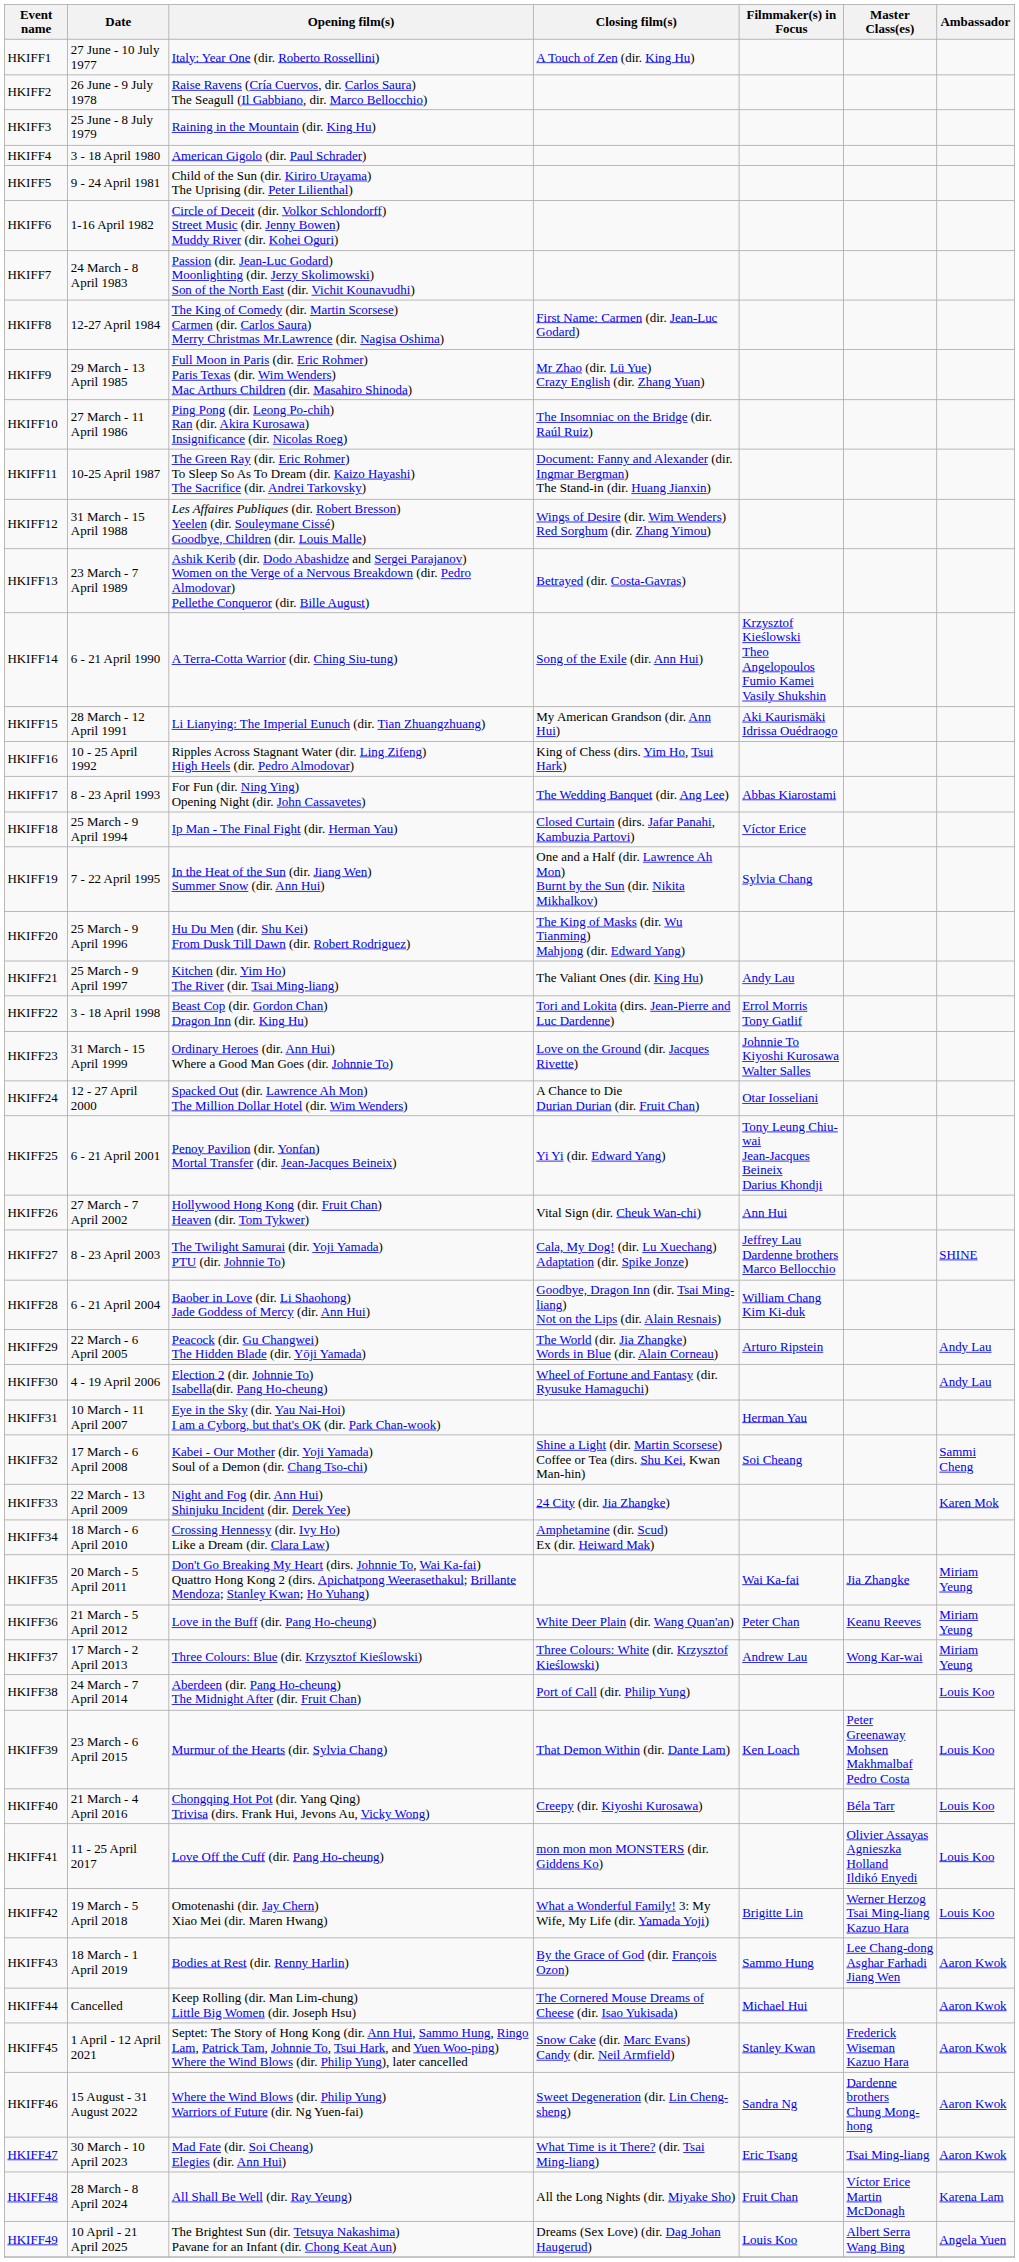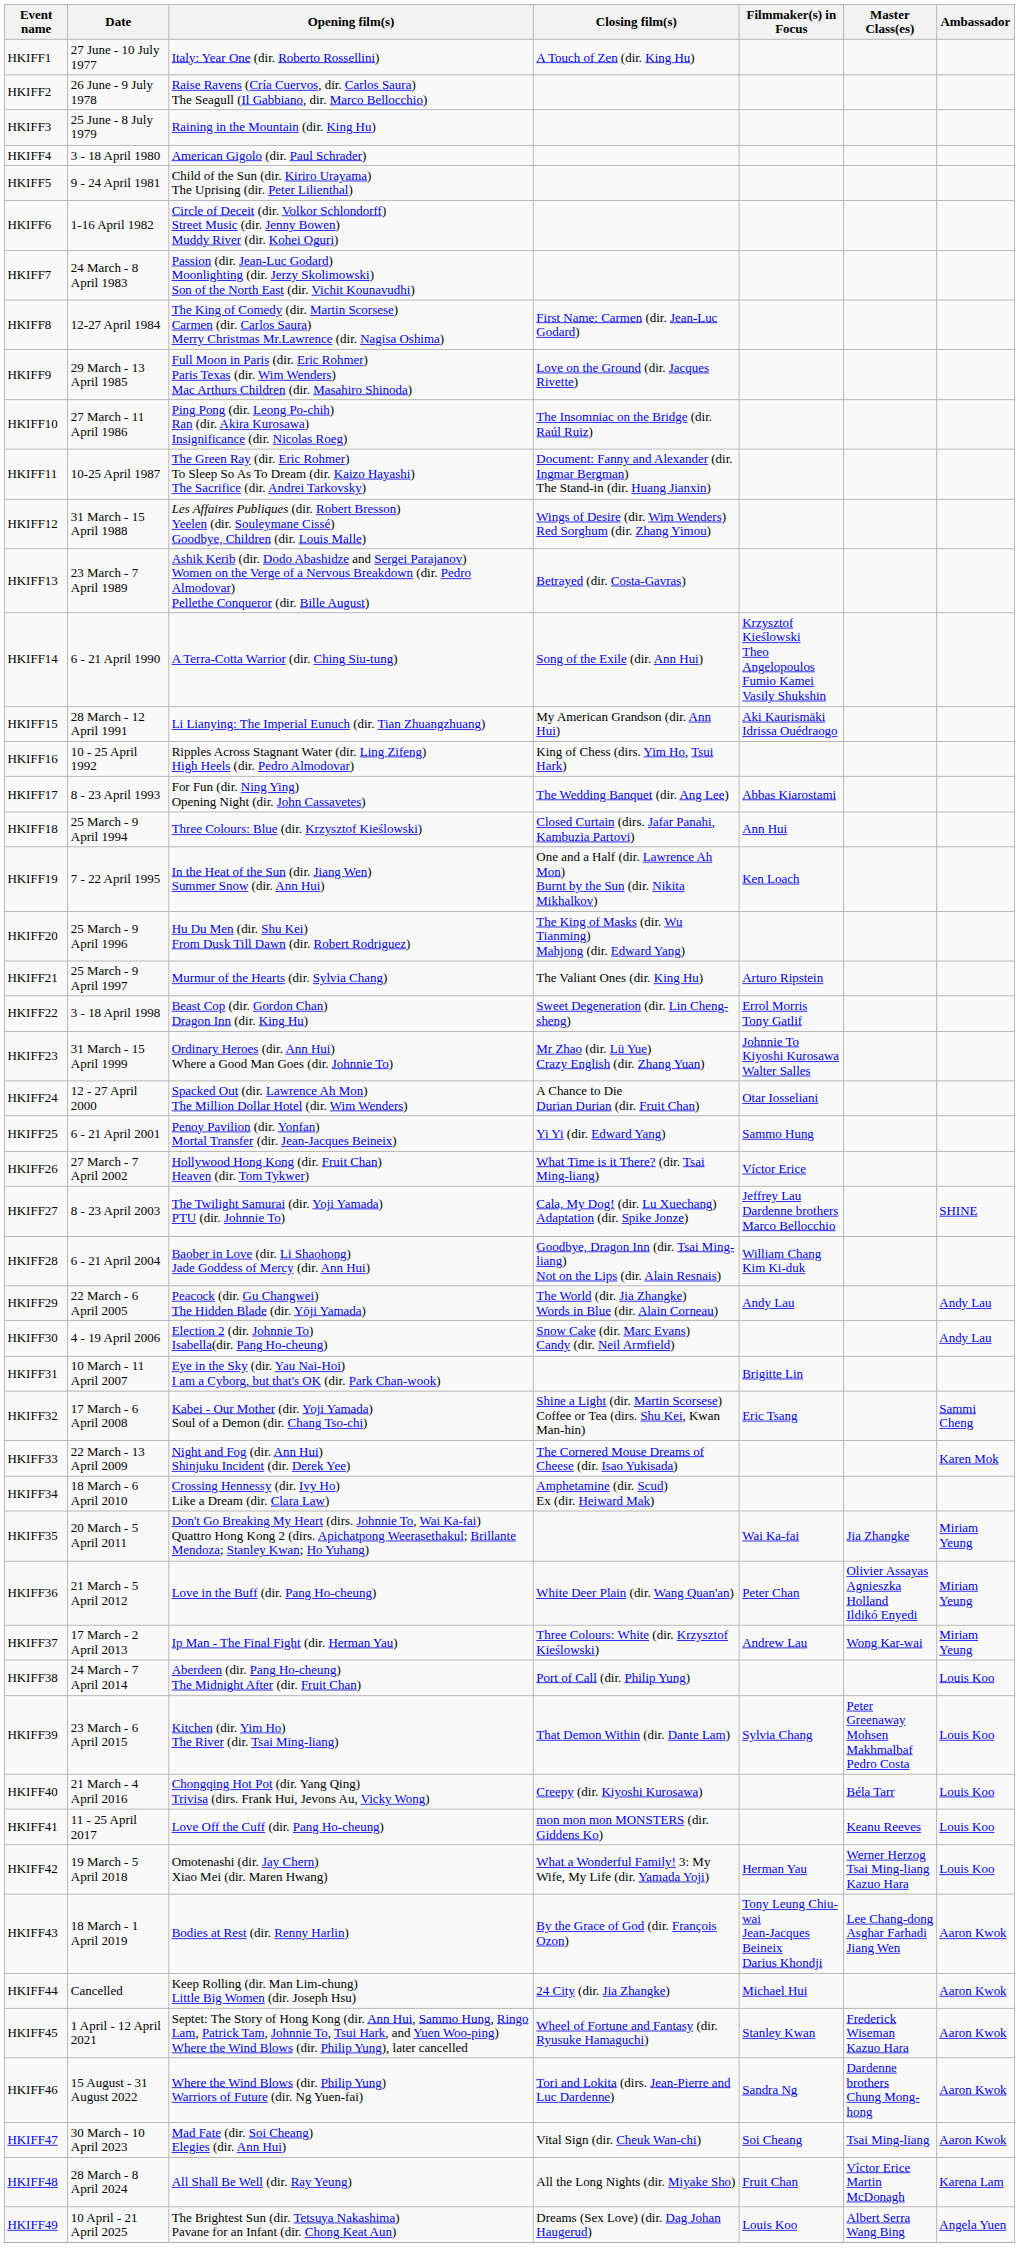HKIFF9 | Closing film(s): Mr Zhao (dir. Lü Yue) Crazy English (dir. Zhang Yuan) -> Love on the Ground (dir. Jacques Rivette)
HKIFF18 | Opening film(s): Ip Man - The Final Fight (dir. Herman Yau) -> Three Colours: Blue (dir. Krzysztof Kieślowski)
HKIFF18 | Filmmaker(s) in Focus: Víctor Erice -> Ann Hui
HKIFF19 | Filmmaker(s) in Focus: Sylvia Chang -> Ken Loach
HKIFF21 | Opening film(s): Kitchen (dir. Yim Ho) The River (dir. Tsai Ming-liang) -> Murmur of the Hearts (dir. Sylvia Chang)
HKIFF21 | Filmmaker(s) in Focus: Andy Lau -> Arturo Ripstein
HKIFF22 | Closing film(s): Tori and Lokita (dirs. Jean-Pierre and Luc Dardenne) -> Sweet Degeneration (dir. Lin Cheng-sheng)
HKIFF23 | Closing film(s): Love on the Ground (dir. Jacques Rivette) -> Mr Zhao (dir. Lü Yue) Crazy English (dir. Zhang Yuan)
HKIFF25 | Filmmaker(s) in Focus: Tony Leung Chiu-wai Jean-Jacques Beineix Darius Khondji -> Sammo Hung
HKIFF26 | Closing film(s): Vital Sign (dir. Cheuk Wan-chi) -> What Time is it There? (dir. Tsai Ming-liang)
HKIFF26 | Filmmaker(s) in Focus: Ann Hui -> Víctor Erice
HKIFF29 | Filmmaker(s) in Focus: Arturo Ripstein -> Andy Lau
HKIFF30 | Closing film(s): Wheel of Fortune and Fantasy (dir. Ryusuke Hamaguchi) -> Snow Cake (dir. Marc Evans) Candy (dir. Neil Armfield)
HKIFF31 | Filmmaker(s) in Focus: Herman Yau -> Brigitte Lin
HKIFF32 | Filmmaker(s) in Focus: Soi Cheang -> Eric Tsang
HKIFF33 | Closing film(s): 24 City (dir. Jia Zhangke) -> The Cornered Mouse Dreams of Cheese (dir. Isao Yukisada)
HKIFF36 | Master Class(es): Keanu Reeves -> Olivier Assayas Agnieszka Holland Ildikó Enyedi
HKIFF37 | Opening film(s): Three Colours: Blue (dir. Krzysztof Kieślowski) -> Ip Man - The Final Fight (dir. Herman Yau)
HKIFF39 | Opening film(s): Murmur of the Hearts (dir. Sylvia Chang) -> Kitchen (dir. Yim Ho) The River (dir. Tsai Ming-liang)
HKIFF39 | Filmmaker(s) in Focus: Ken Loach -> Sylvia Chang
HKIFF41 | Master Class(es): Olivier Assayas Agnieszka Holland Ildikó Enyedi -> Keanu Reeves
HKIFF42 | Filmmaker(s) in Focus: Brigitte Lin -> Herman Yau
HKIFF43 | Filmmaker(s) in Focus: Sammo Hung -> Tony Leung Chiu-wai Jean-Jacques Beineix Darius Khondji
HKIFF44 | Closing film(s): The Cornered Mouse Dreams of Cheese (dir. Isao Yukisada) -> 24 City (dir. Jia Zhangke)
HKIFF45 | Closing film(s): Snow Cake (dir. Marc Evans) Candy (dir. Neil Armfield) -> Wheel of Fortune and Fantasy (dir. Ryusuke Hamaguchi)
HKIFF46 | Closing film(s): Sweet Degeneration (dir. Lin Cheng-sheng) -> Tori and Lokita (dirs. Jean-Pierre and Luc Dardenne)
HKIFF47 | Closing film(s): What Time is it There? (dir. Tsai Ming-liang) -> Vital Sign (dir. Cheuk Wan-chi)
HKIFF47 | Filmmaker(s) in Focus: Eric Tsang -> Soi Cheang
